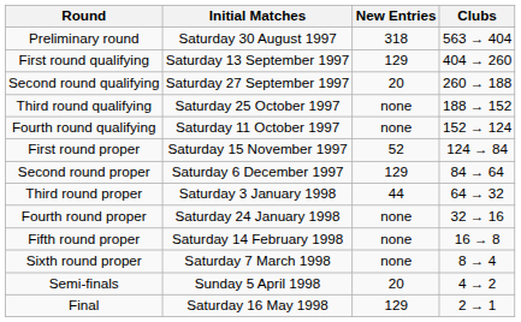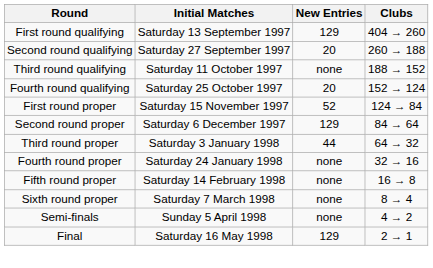- row: Preliminary round | Saturday 30 August 1997 | 318 | 563 → 404
Third round qualifying | Initial Matches: Saturday 25 October 1997 -> Saturday 11 October 1997
Fourth round qualifying | Initial Matches: Saturday 11 October 1997 -> Saturday 25 October 1997
Fourth round qualifying | New Entries: none -> 20
Semi-finals | New Entries: 20 -> none
